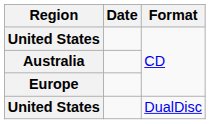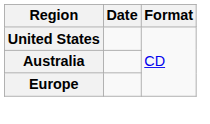- row: United States | DualDisc
